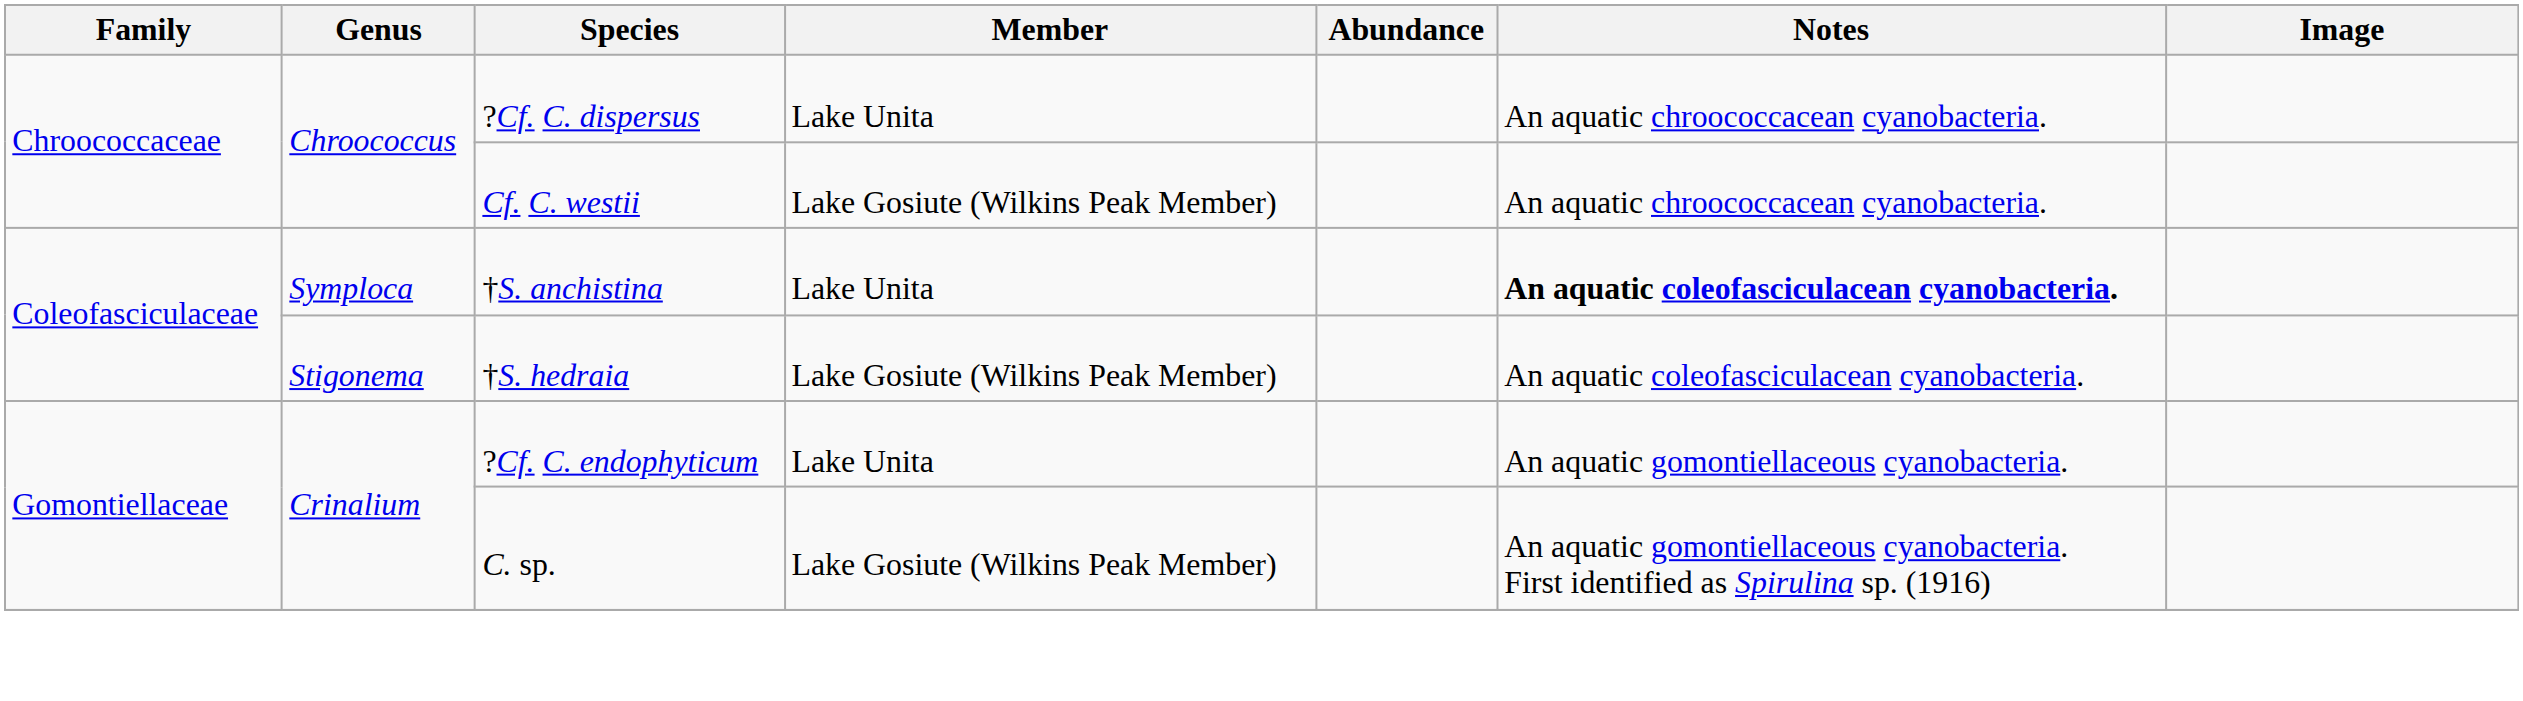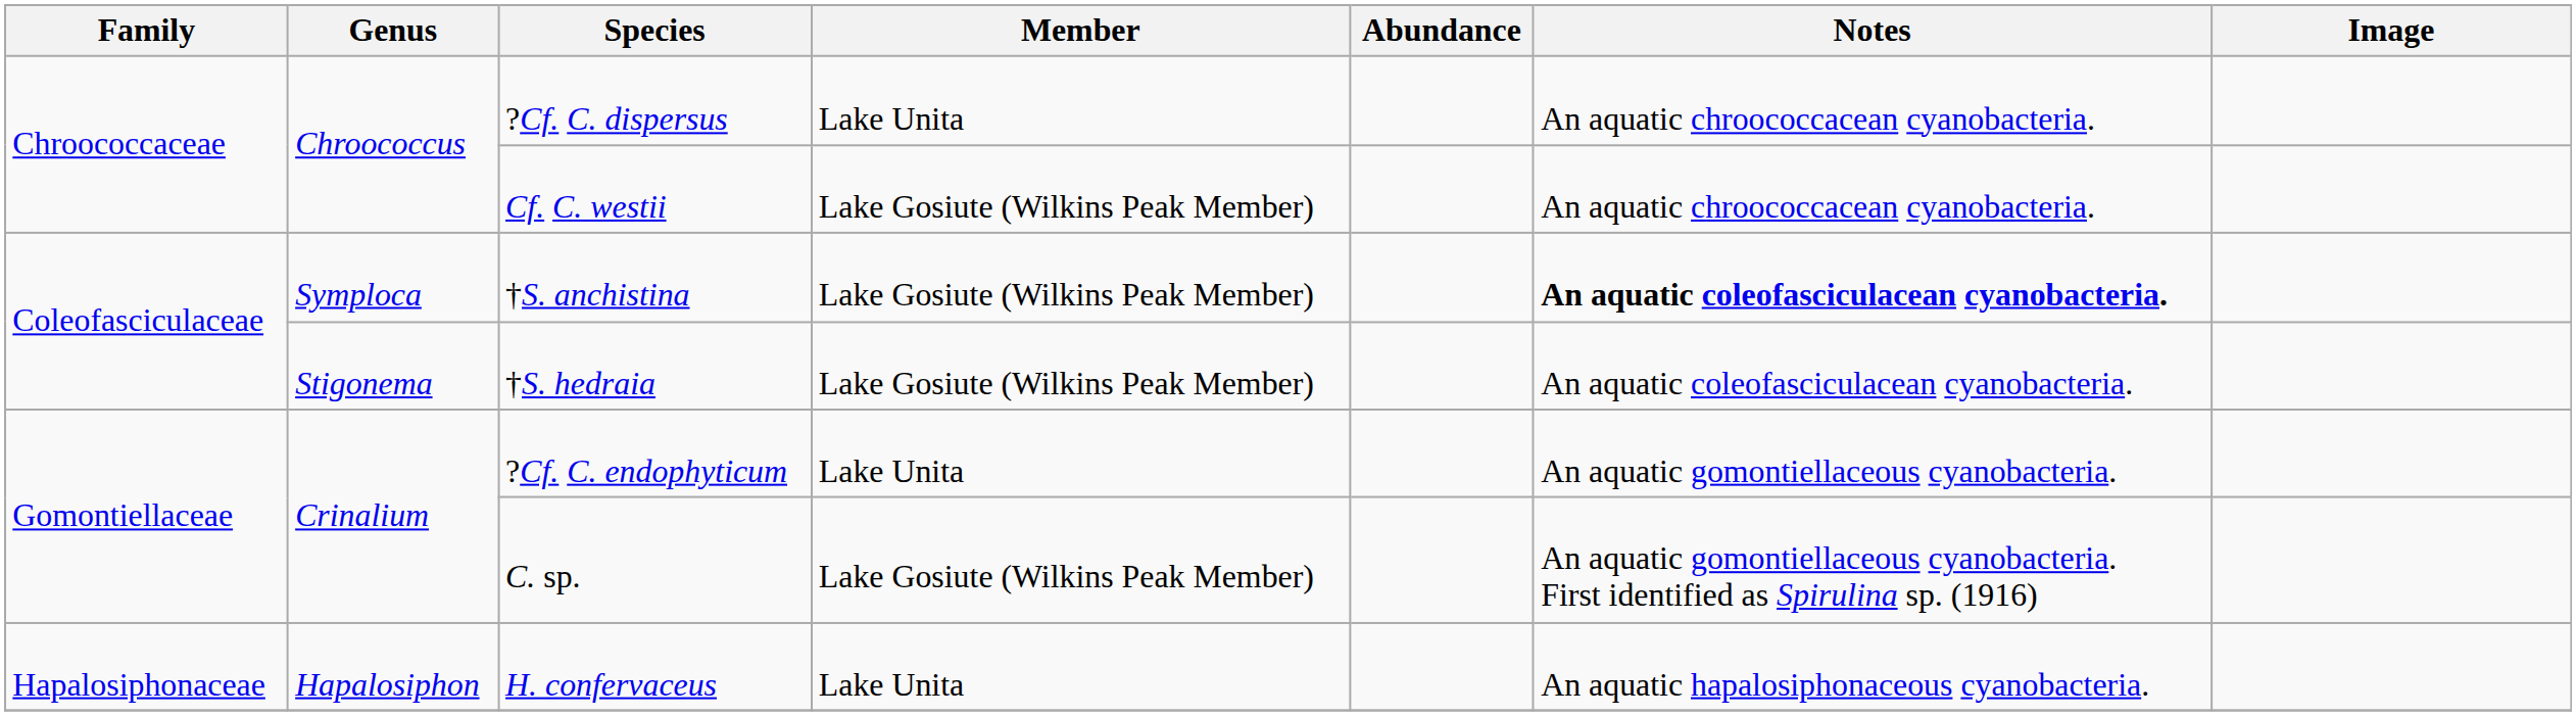†S. anchistina | Member: Lake Unita -> Lake Gosiute (Wilkins Peak Member)
+ row: Hapalosiphonaceae | Hapalosiphon | H. confervaceus | Lake Unita | An aquatic hapalosiphonaceous cyanobacteria.
